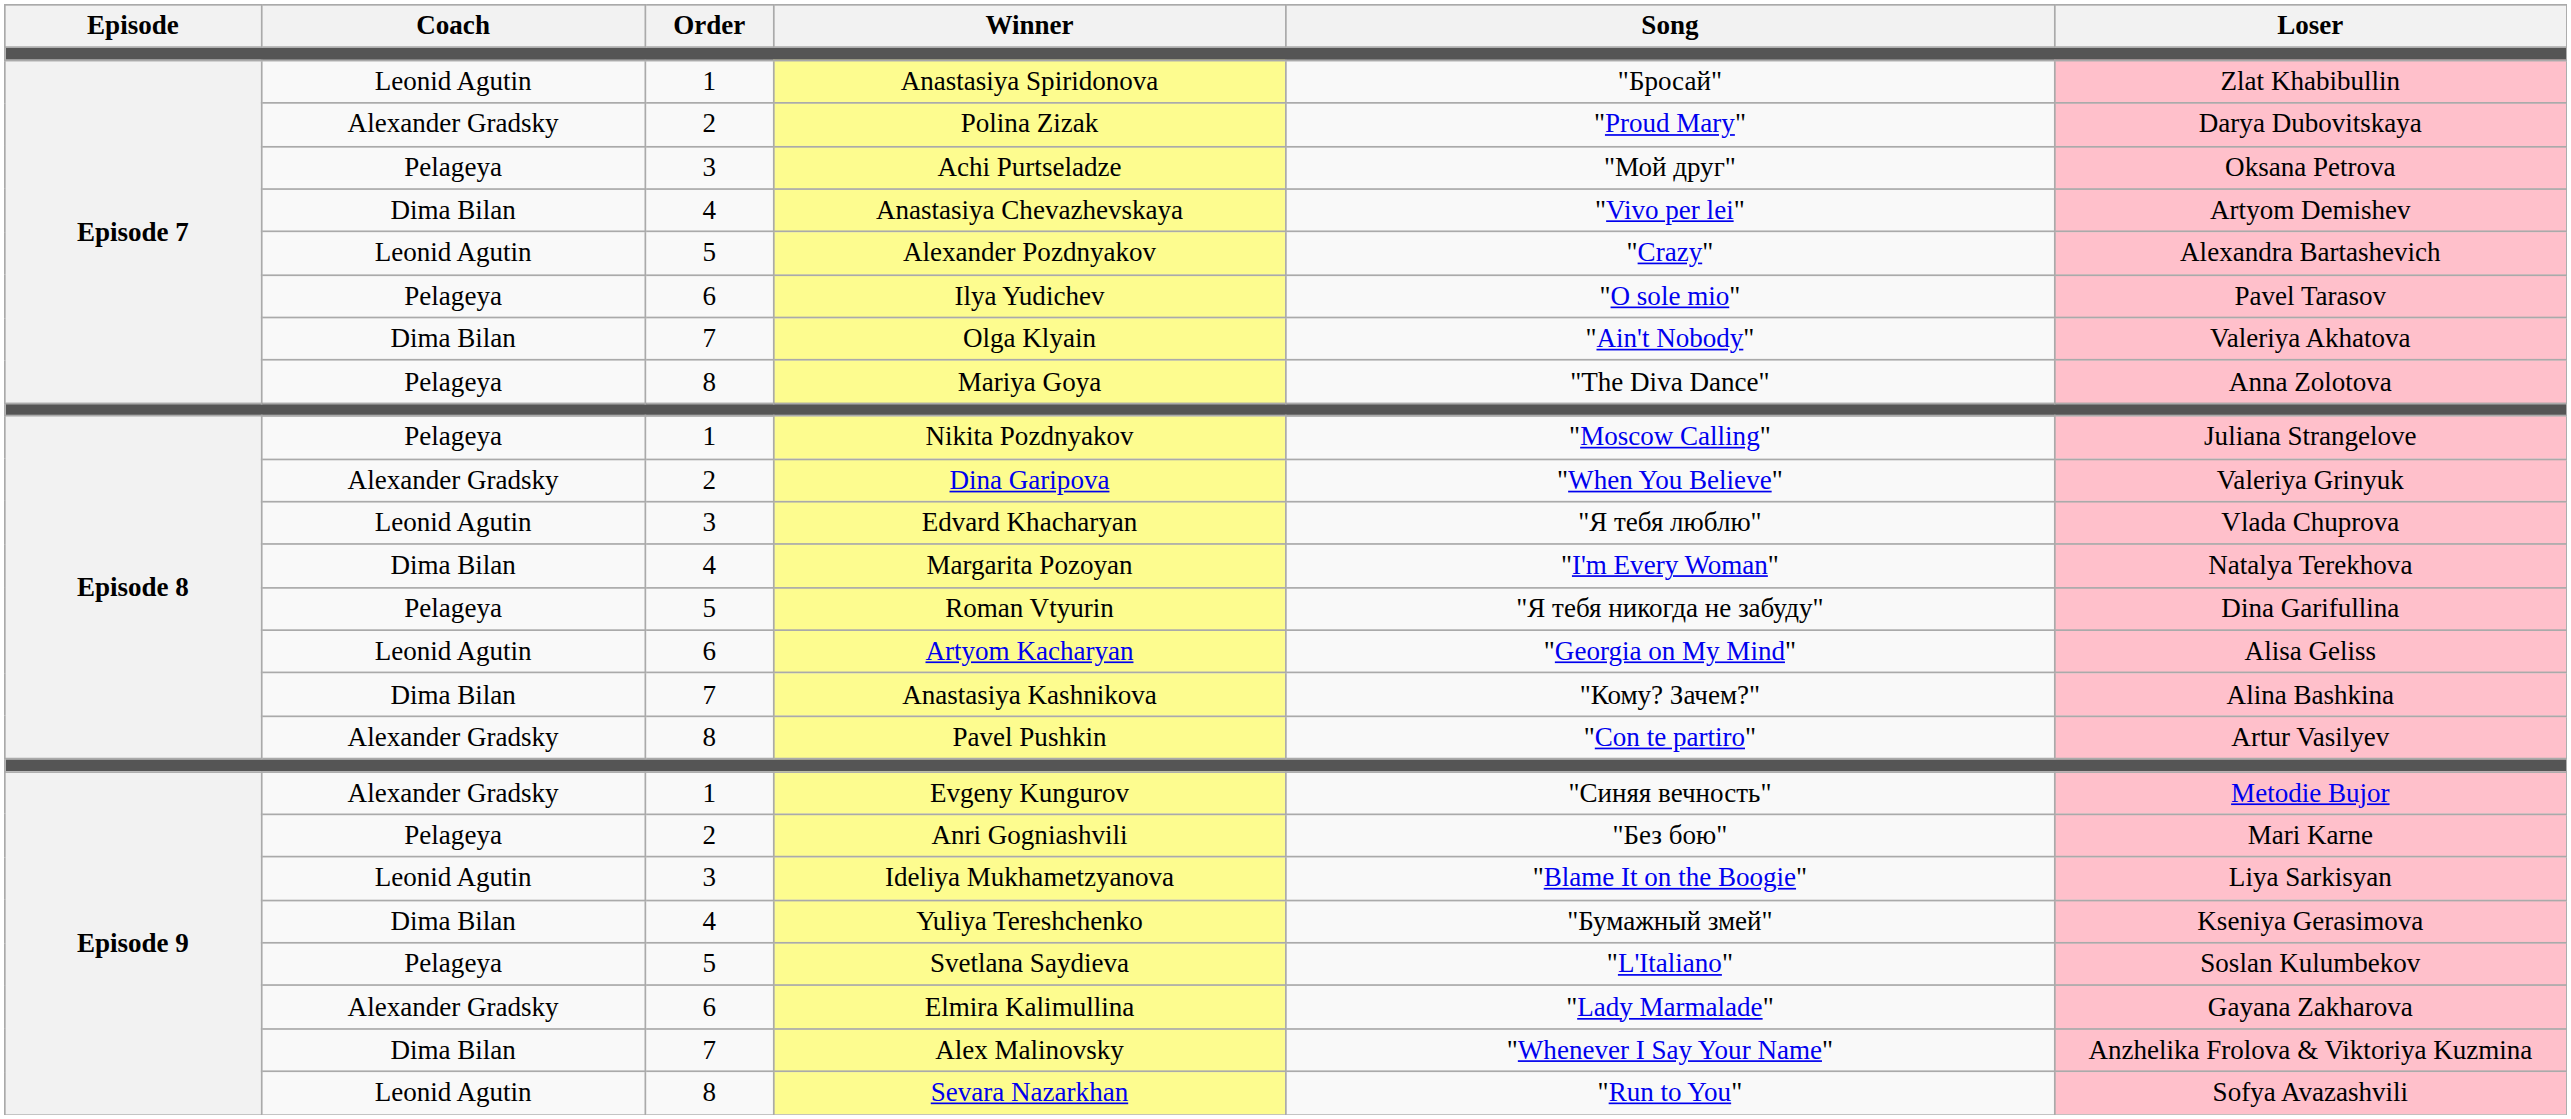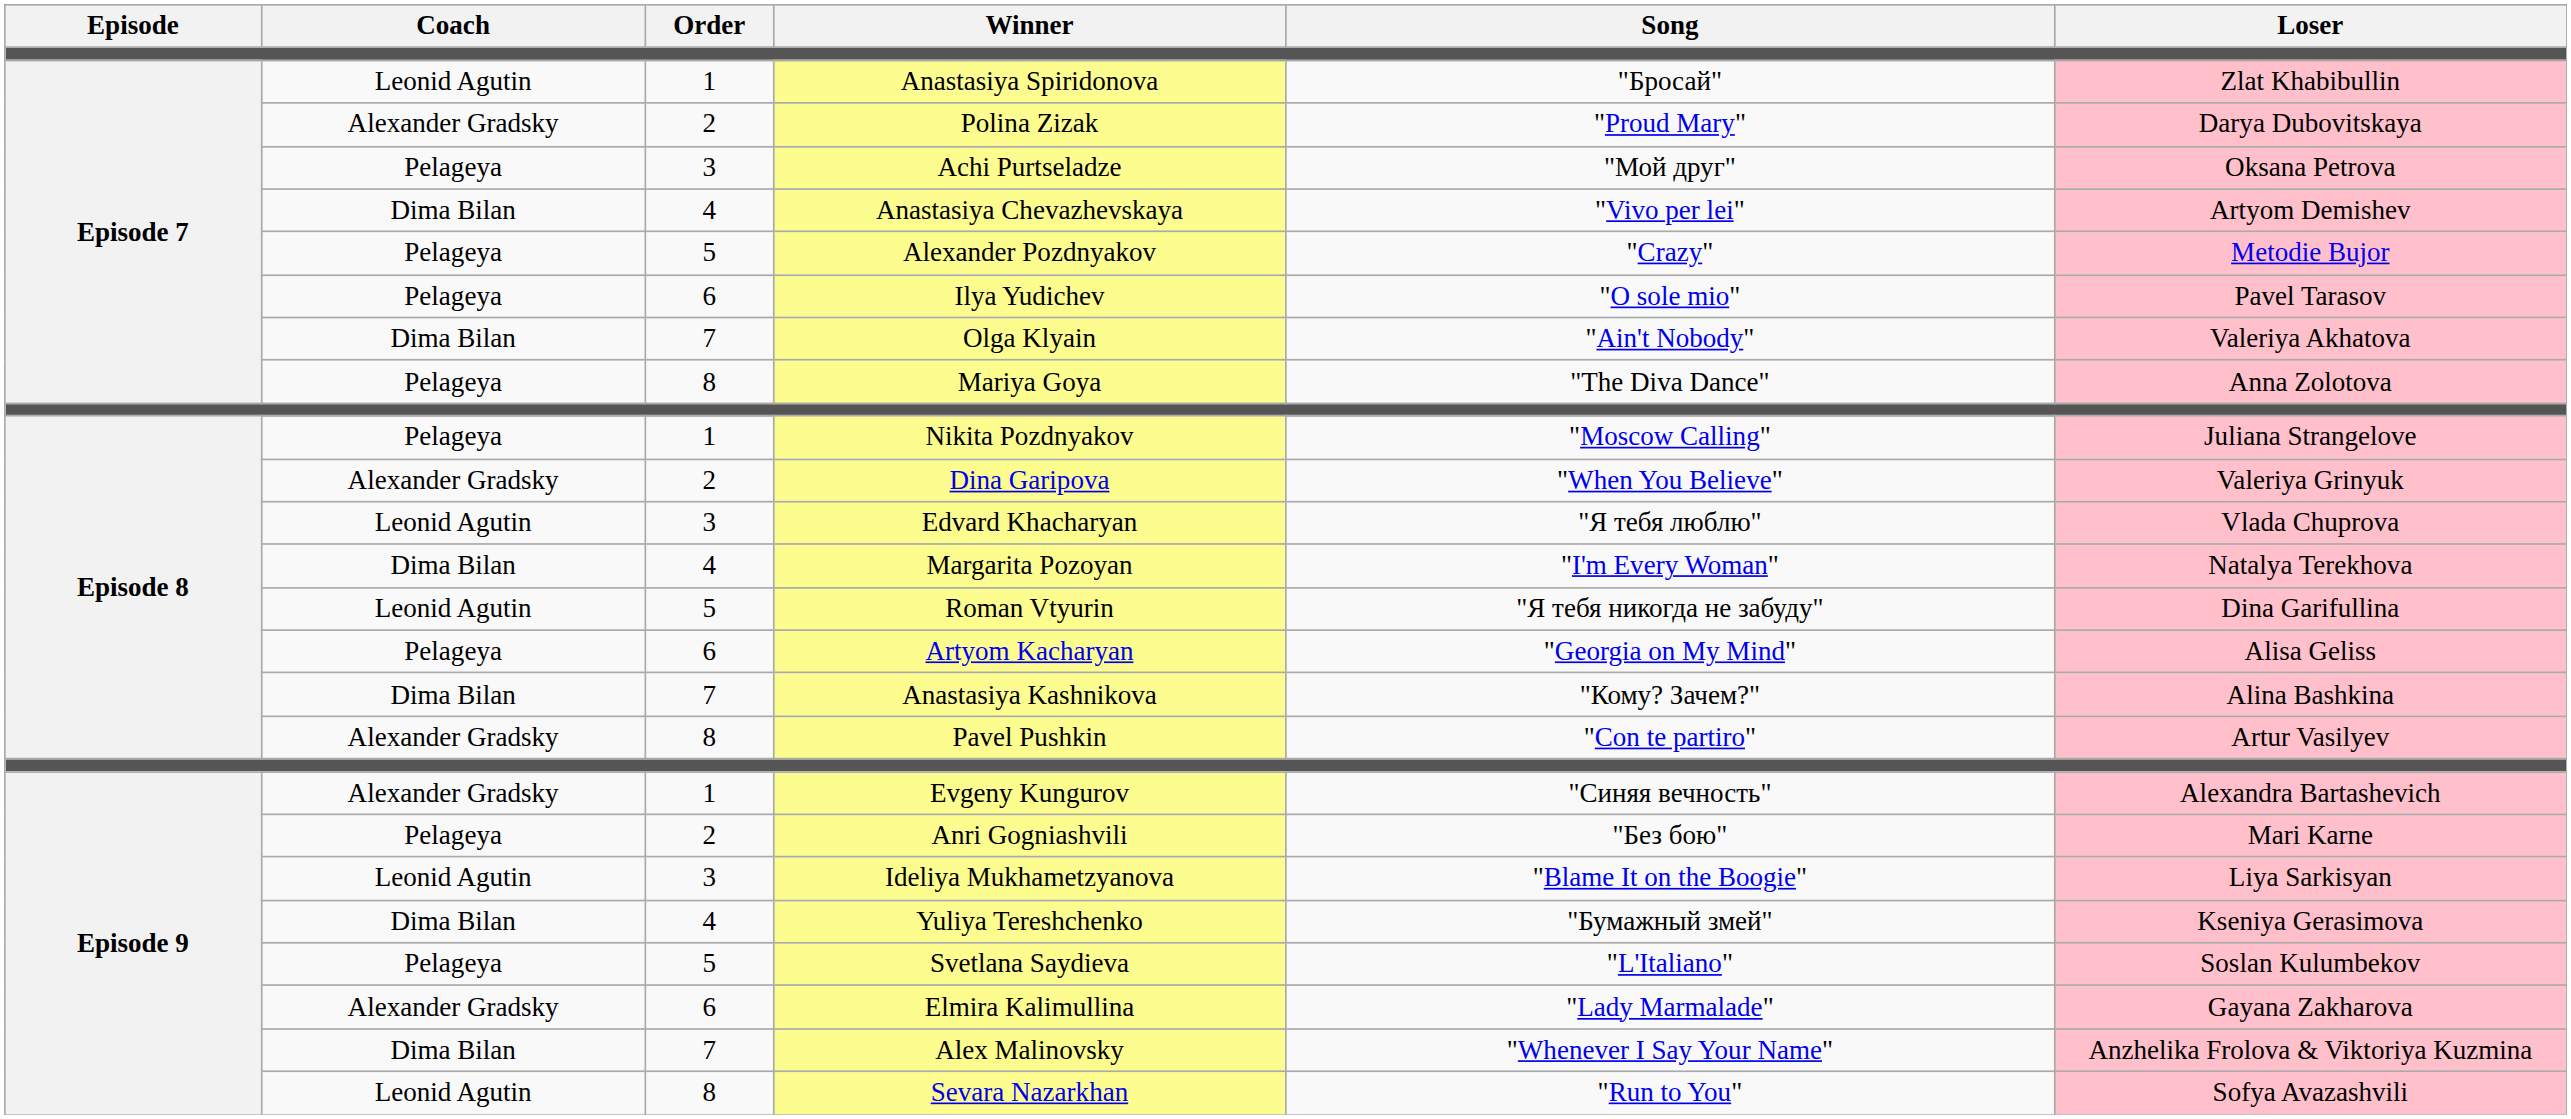Alexander Pozdnyakov | Coach: Leonid Agutin -> Pelageya
Alexander Pozdnyakov | Loser: Alexandra Bartashevich -> Metodie Bujor
Roman Vtyurin | Coach: Pelageya -> Leonid Agutin
Artyom Kacharyan | Coach: Leonid Agutin -> Pelageya
Evgeny Kungurov | Loser: Metodie Bujor -> Alexandra Bartashevich
